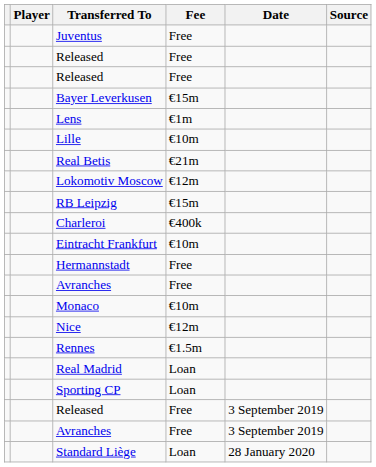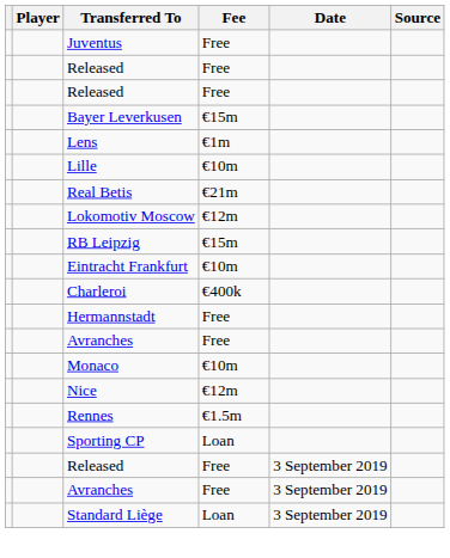rows swapped: Eintracht Frankfurt <-> Charleroi
- row: Real Madrid | Loan
Standard Liège | Date: 28 January 2020 -> 3 September 2019
